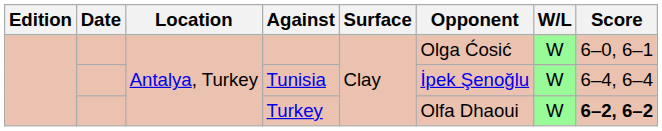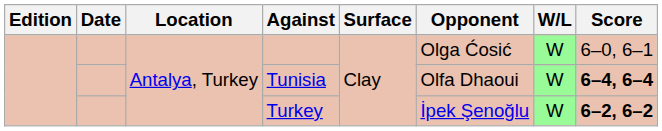Tunisia | Opponent: İpek Şenoğlu -> Olfa Dhaoui
Tunisia | Score: normal -> bold
Turkey | Opponent: Olfa Dhaoui -> İpek Şenoğlu
